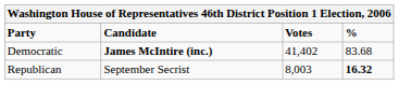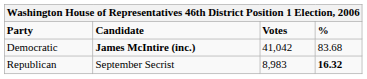Democratic | Votes: 41,402 -> 41,042
Republican | Votes: 8,003 -> 8,983
